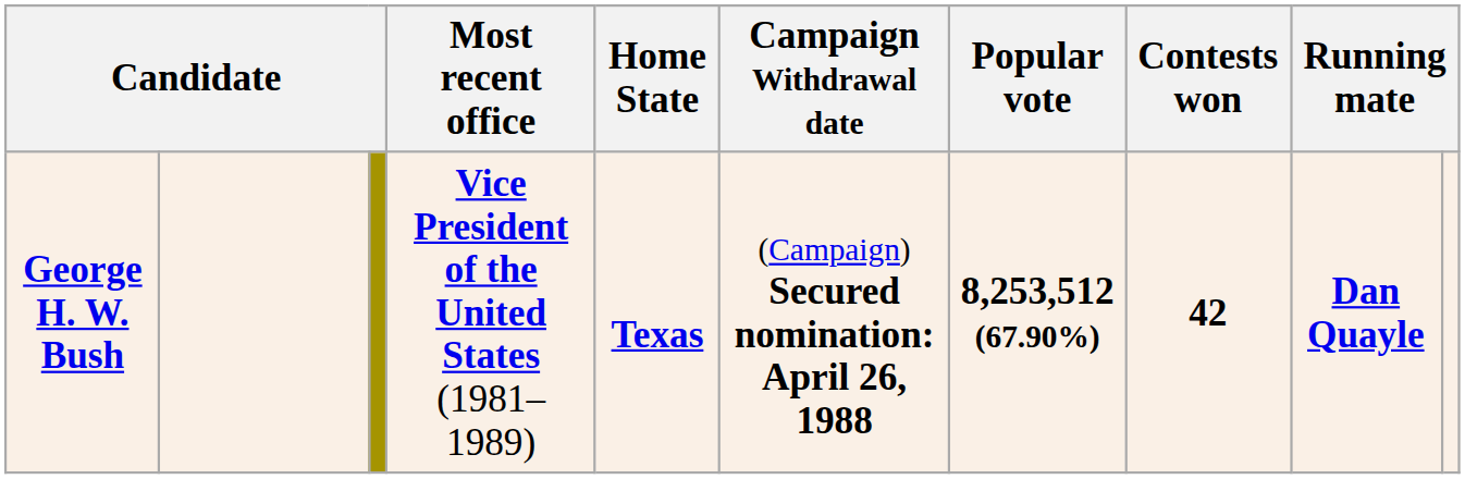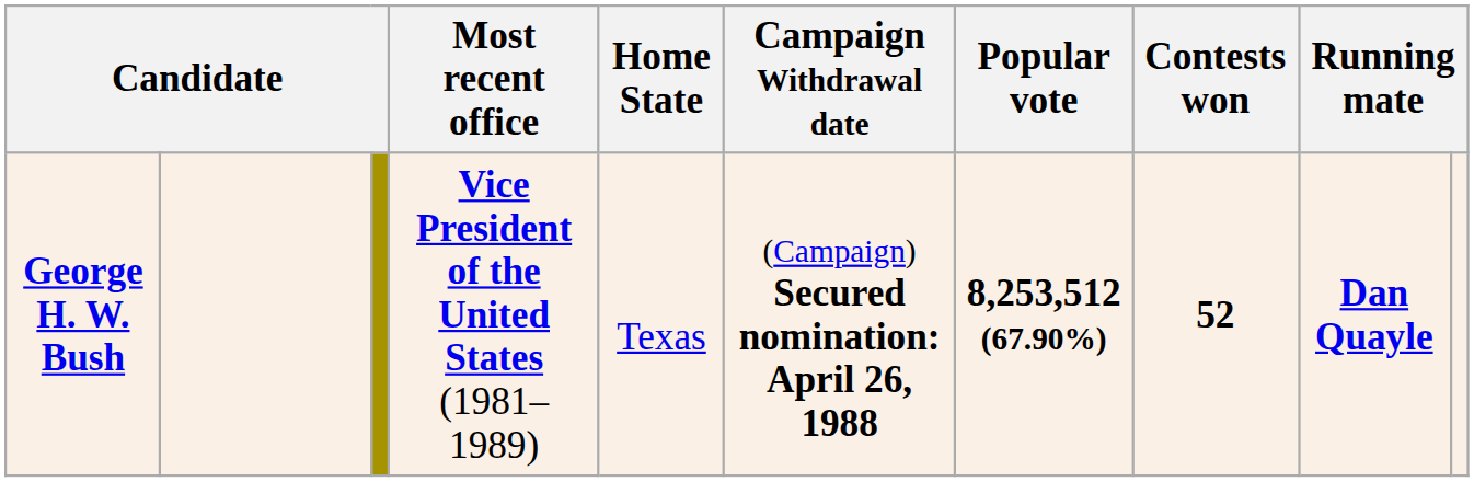George H. W. Bush | Home State: bold -> normal
George H. W. Bush | Contests won: 42 -> 52
